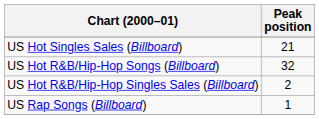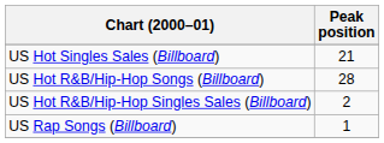US Hot R&B/Hip-Hop Songs (Billboard) | Peak position: 32 -> 28
